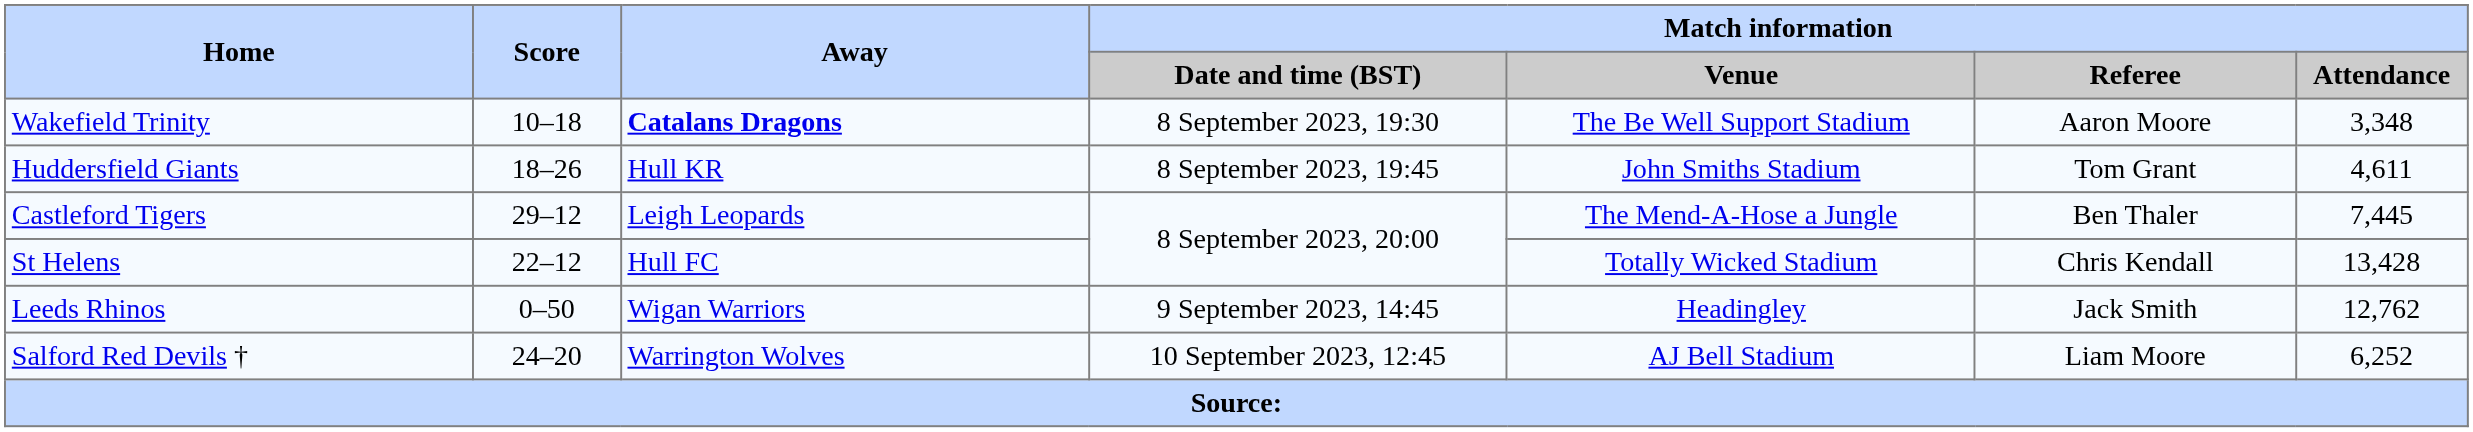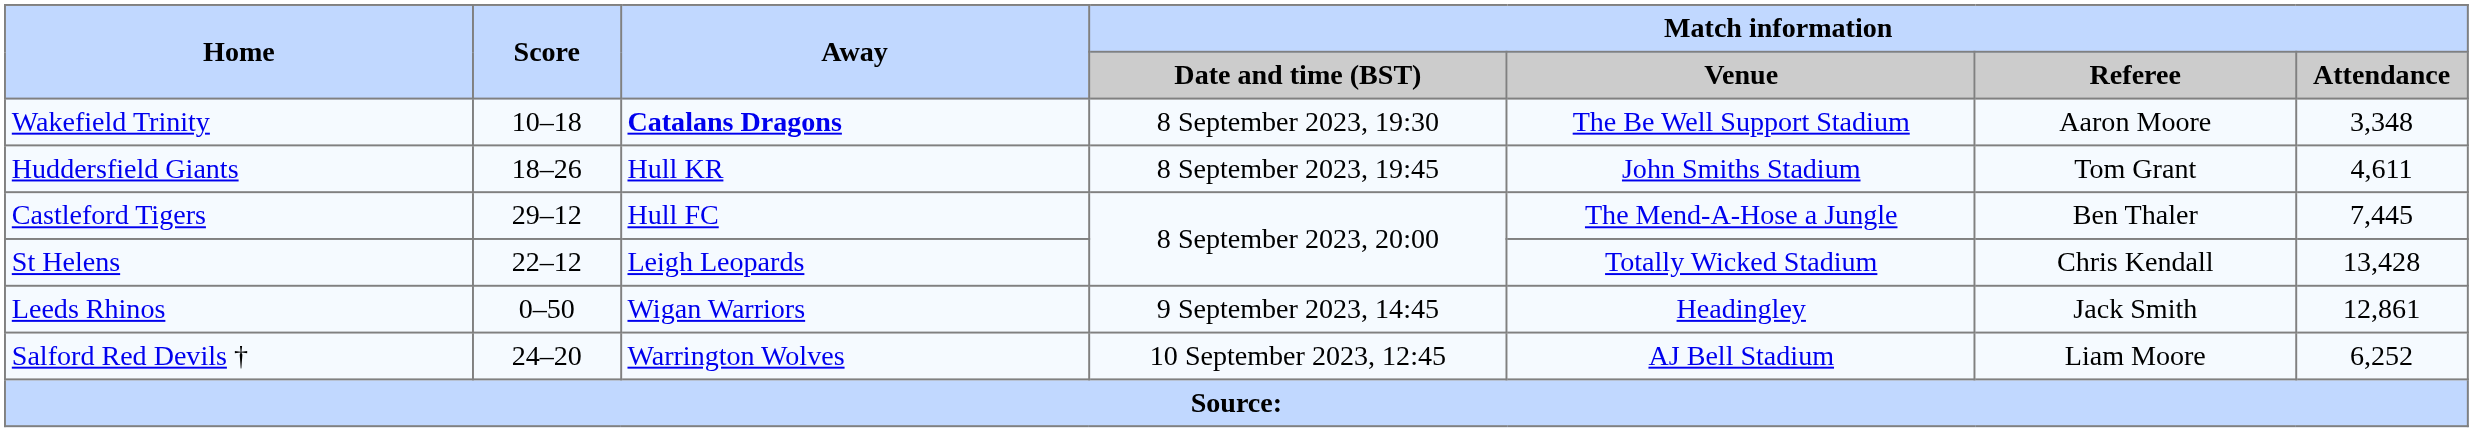Castleford Tigers | Away: Leigh Leopards -> Hull FC
St Helens | Away: Hull FC -> Leigh Leopards
Leeds Rhinos | Match information / Attendance: 12,762 -> 12,861
